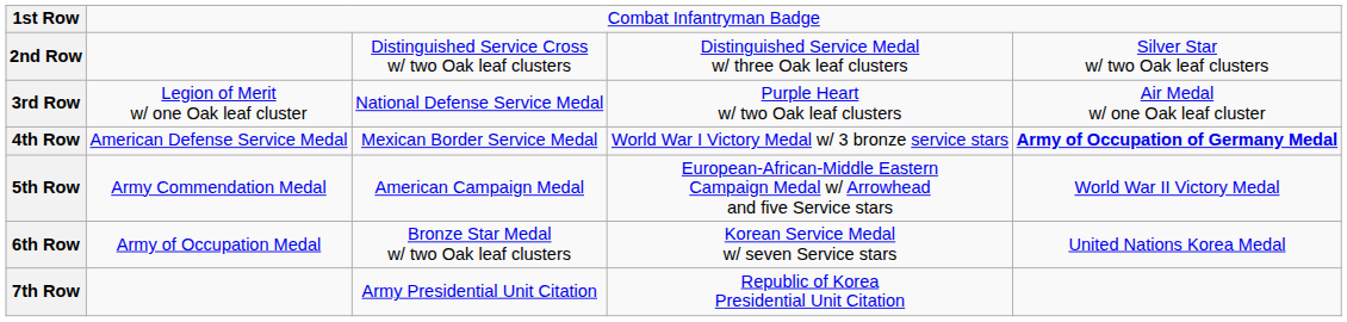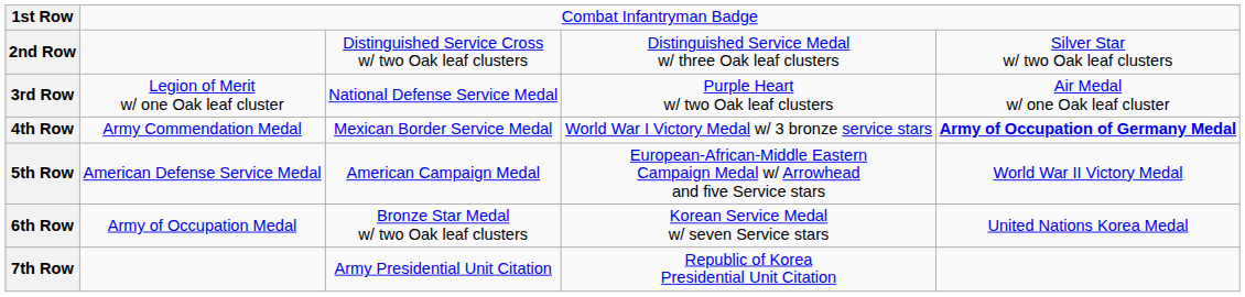4th Row | column 2: American Defense Service Medal -> Army Commendation Medal
5th Row | column 2: Army Commendation Medal -> American Defense Service Medal
